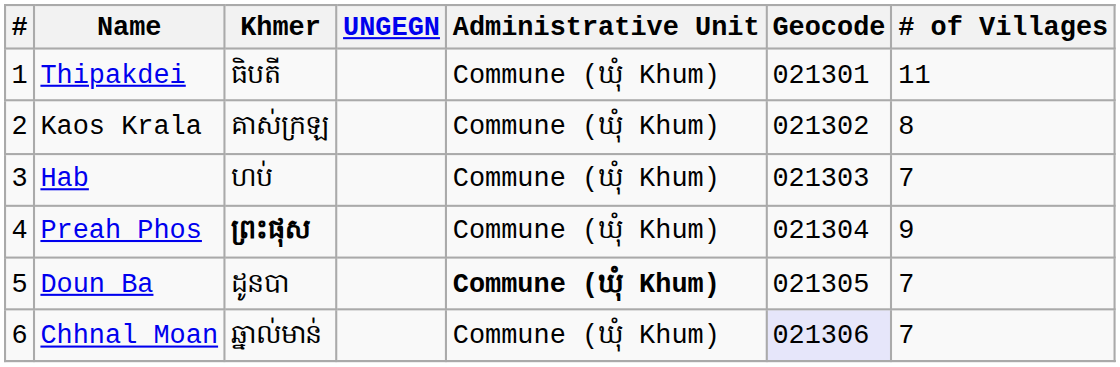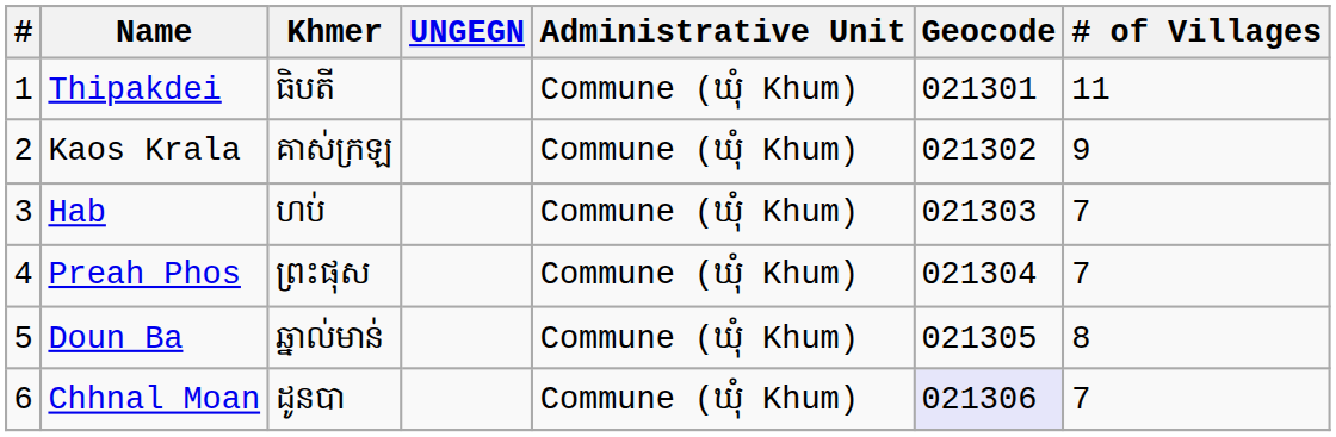Kaos Krala | # of Villages: 8 -> 9
Preah Phos | Khmer: bold -> normal
Preah Phos | # of Villages: 9 -> 7
Doun Ba | Khmer: ដូនបា -> ឆ្នាល់មាន់
Doun Ba | Administrative Unit: bold -> normal
Doun Ba | # of Villages: 7 -> 8
Chhnal Moan | Khmer: ឆ្នាល់មាន់ -> ដូនបា
